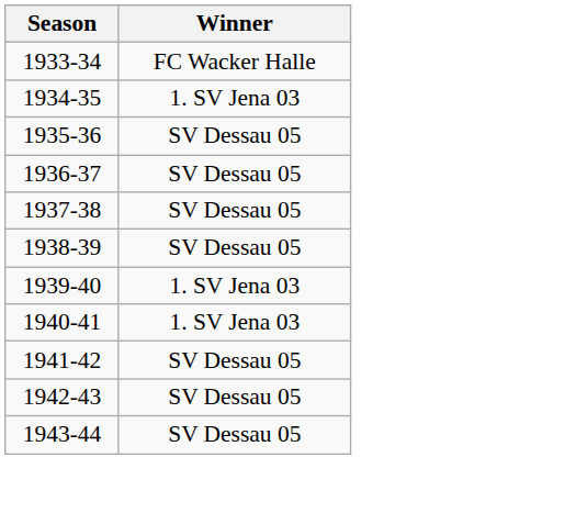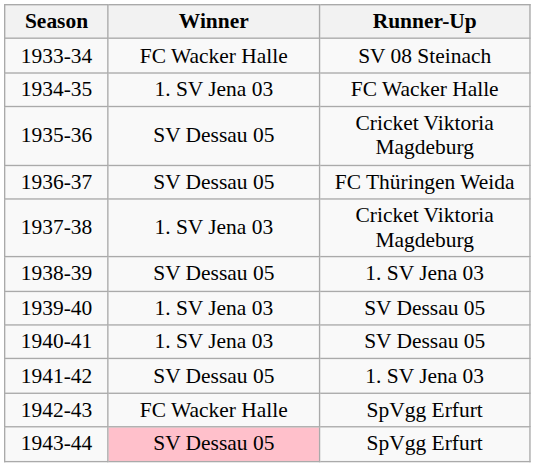+ column: Runner-Up | SV 08 Steinach | FC Wacker Halle | Cricket Viktoria Magdeburg | FC Thüringen Weida | Cricket Viktoria Magdeburg | 1. SV Jena 03 | SV Dessau 05 | SV Dessau 05 | 1. SV Jena 03 | SpVgg Erfurt | SpVgg Erfurt
1937-38 | Winner: SV Dessau 05 -> 1. SV Jena 03
1942-43 | Winner: SV Dessau 05 -> FC Wacker Halle
1943-44 | Winner: no background -> pink background
